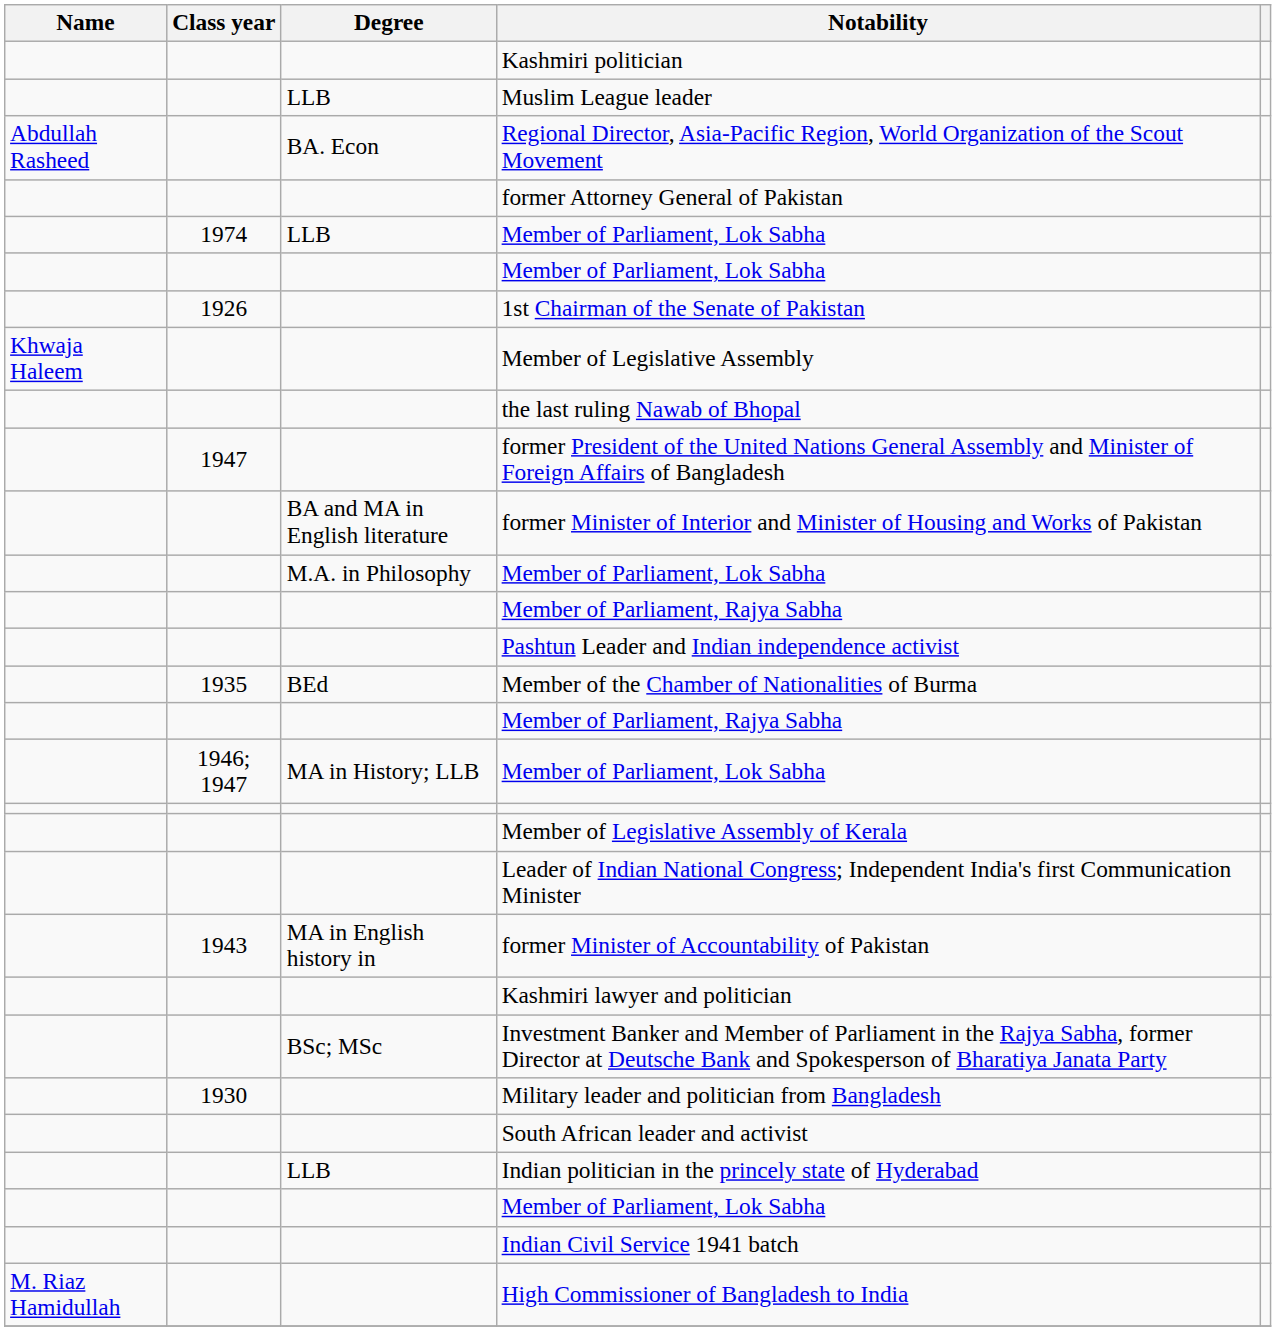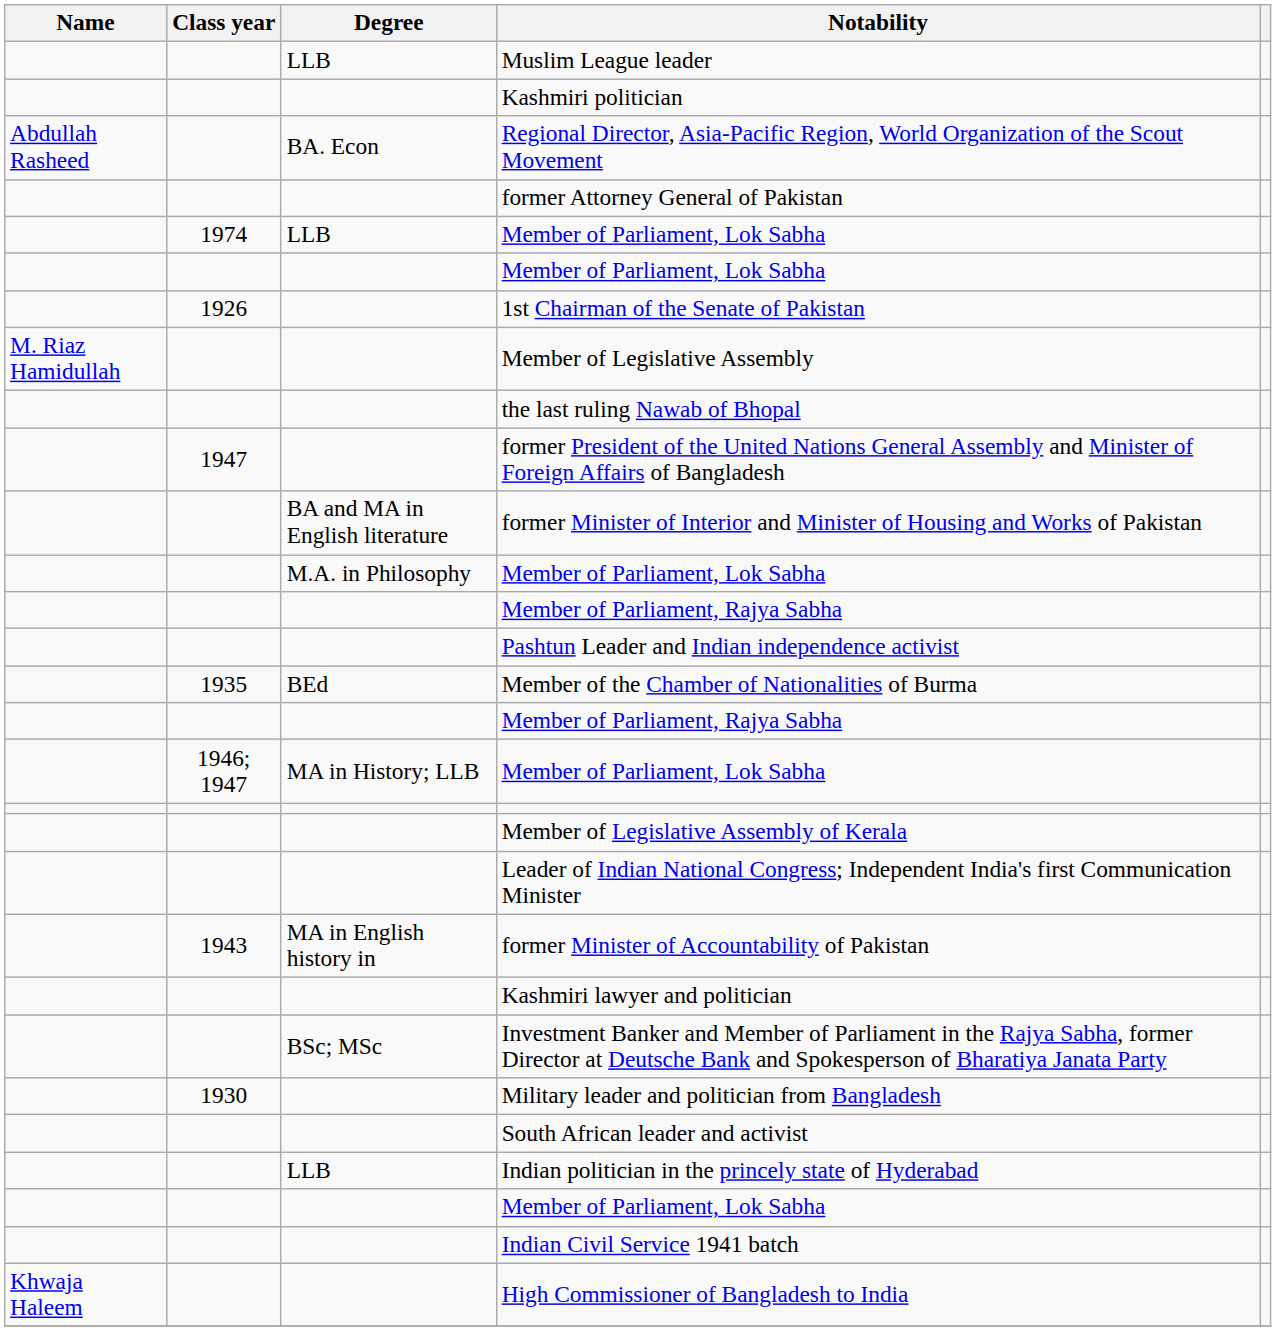rows swapped: Kashmiri politician <-> Muslim League leader
Member of Legislative Assembly | Name: Khwaja Haleem -> M. Riaz Hamidullah
High Commissioner of Bangladesh to India | Name: M. Riaz Hamidullah -> Khwaja Haleem
